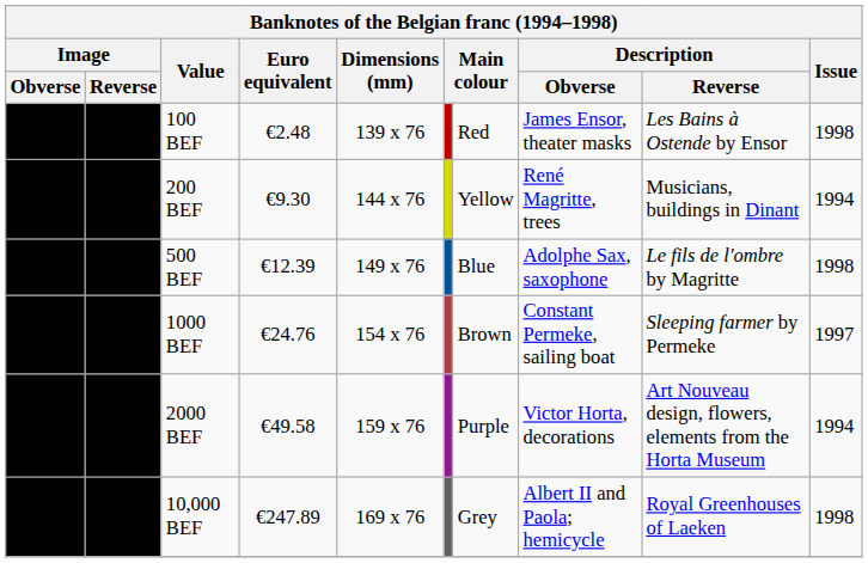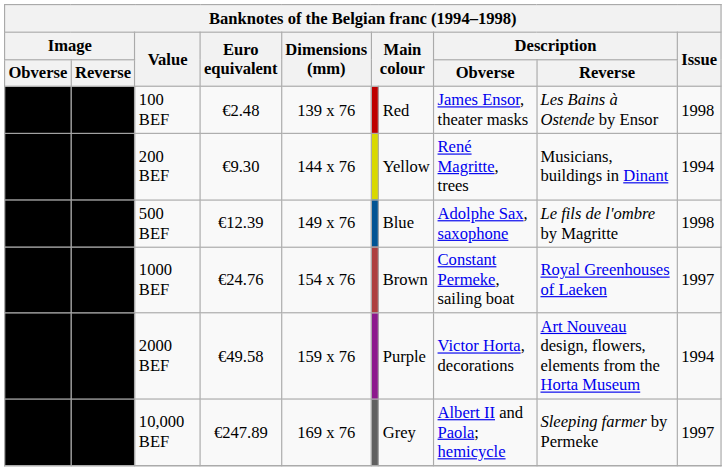1000 BEF | Description / Reverse: Sleeping farmer by Permeke -> Royal Greenhouses of Laeken
10,000 BEF | Description / Reverse: Royal Greenhouses of Laeken -> Sleeping farmer by Permeke
10,000 BEF | Issue: 1998 -> 1997
